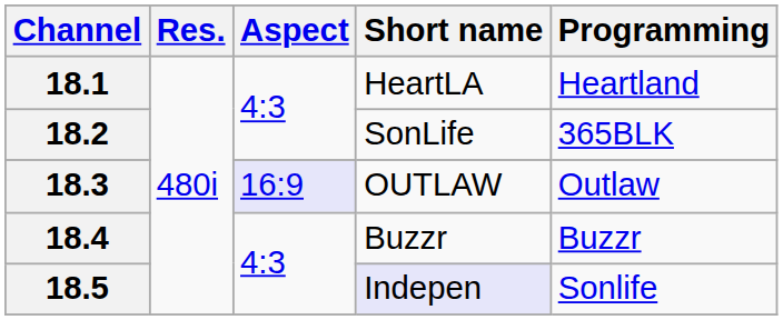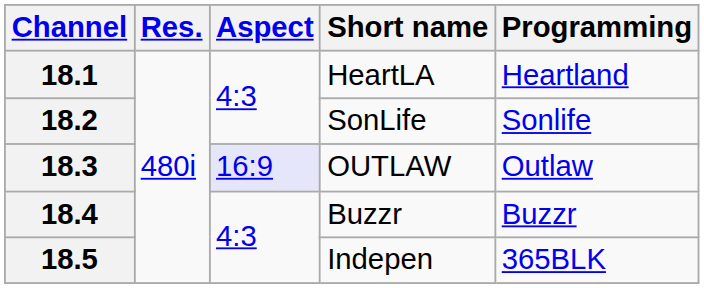18.2 | Programming: 365BLK -> Sonlife
18.5 | Short name: lavender background -> no background
18.5 | Programming: Sonlife -> 365BLK
